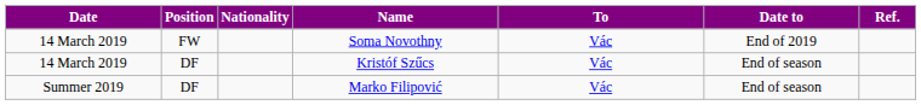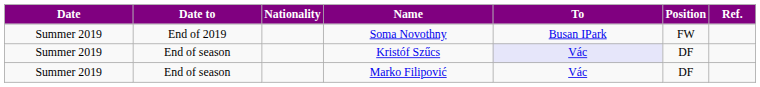columns swapped: Position <-> Date to
Soma Novothny | Date: 14 March 2019 -> Summer 2019
Soma Novothny | To: Vác -> Busan IPark
Kristóf Szűcs | Date: 14 March 2019 -> Summer 2019
Kristóf Szűcs | To: no background -> lavender background
